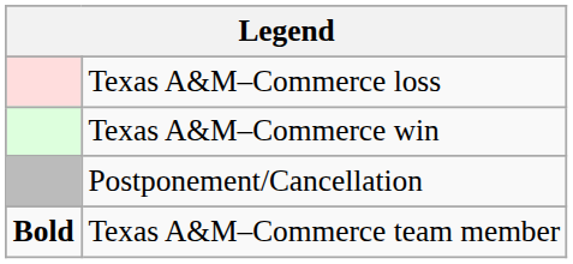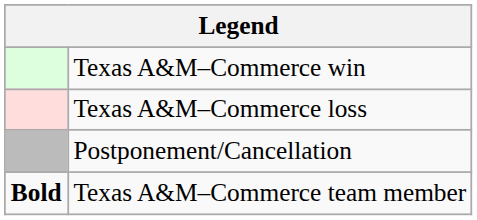rows swapped: Texas A&M–Commerce win <-> Texas A&M–Commerce loss
